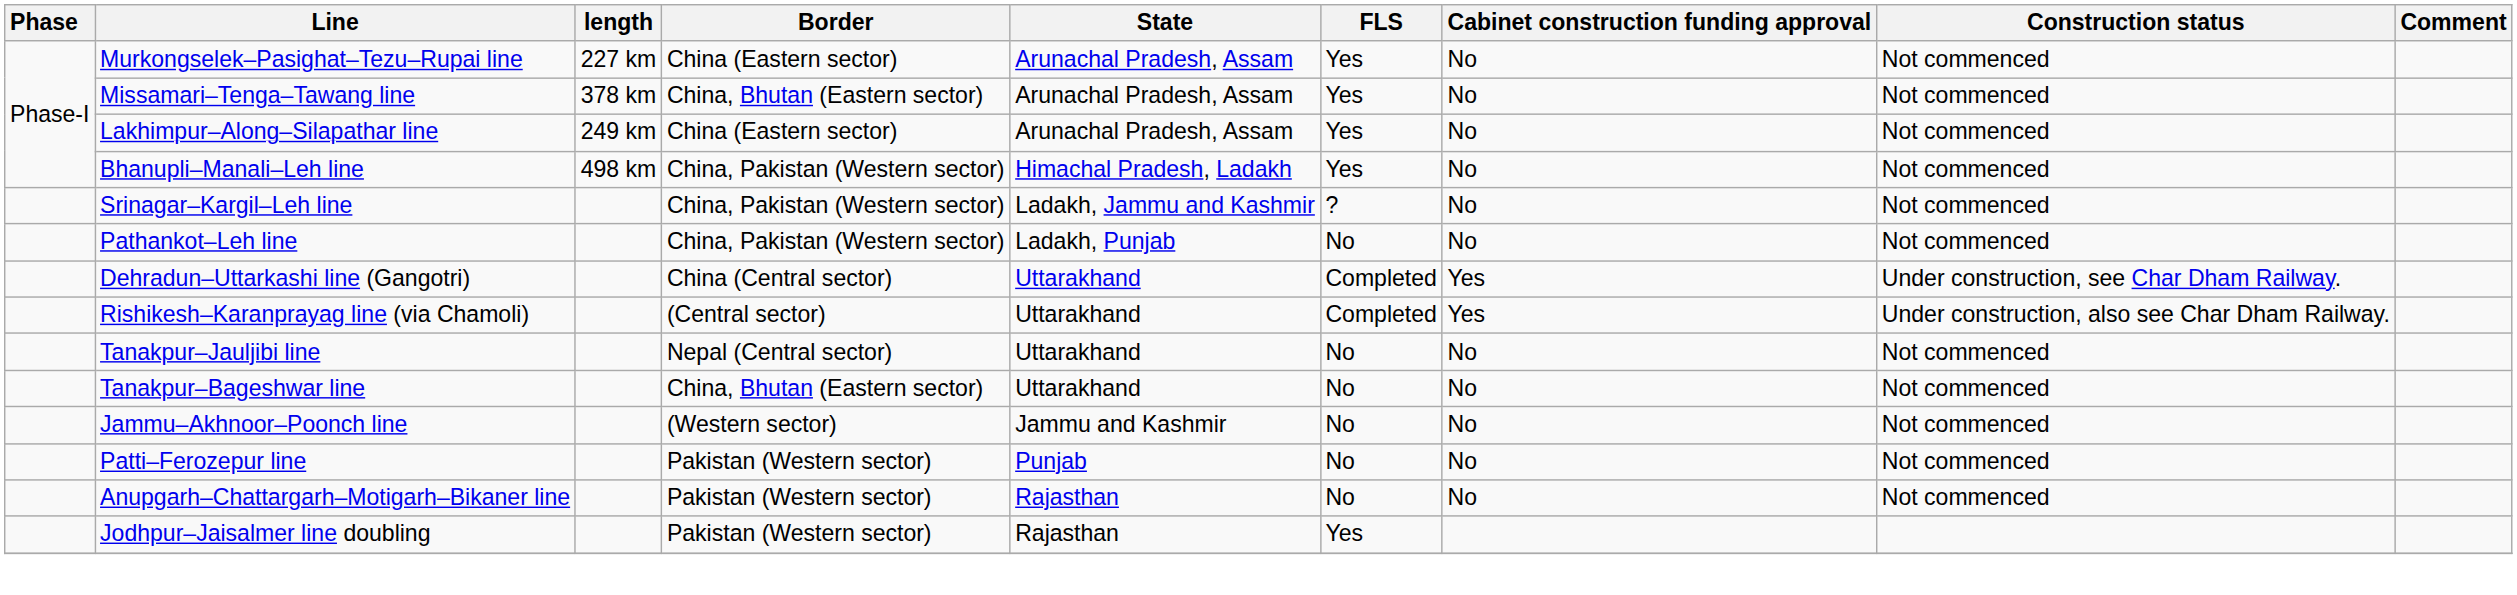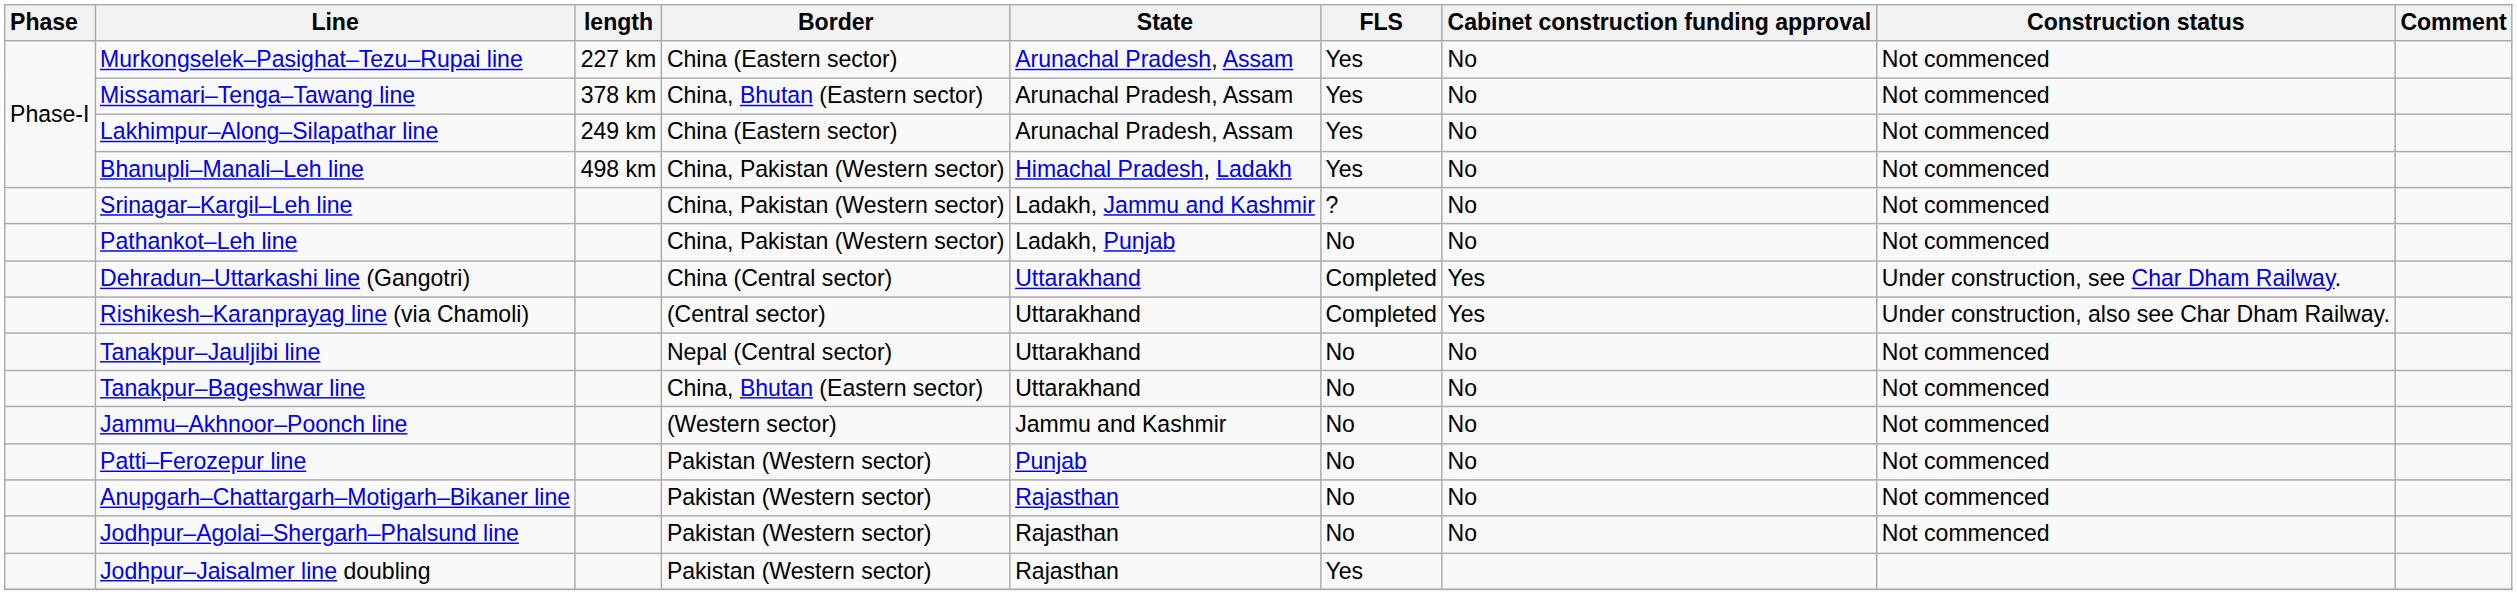+ row: Jodhpur–Agolai–Shergarh–Phalsund line | Pakistan (Western sector) | Rajasthan | No | No | Not commenced
